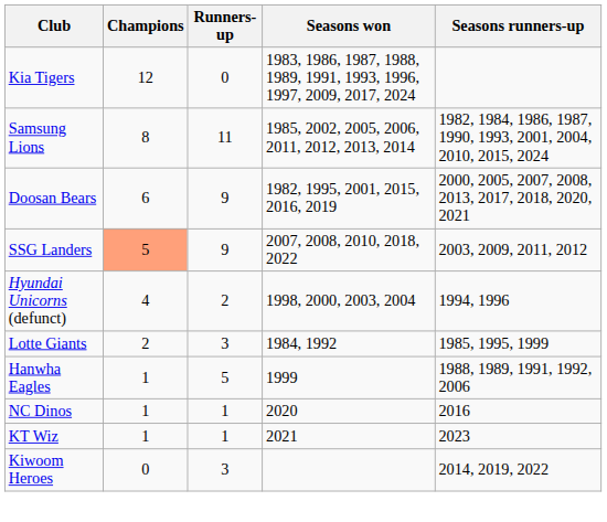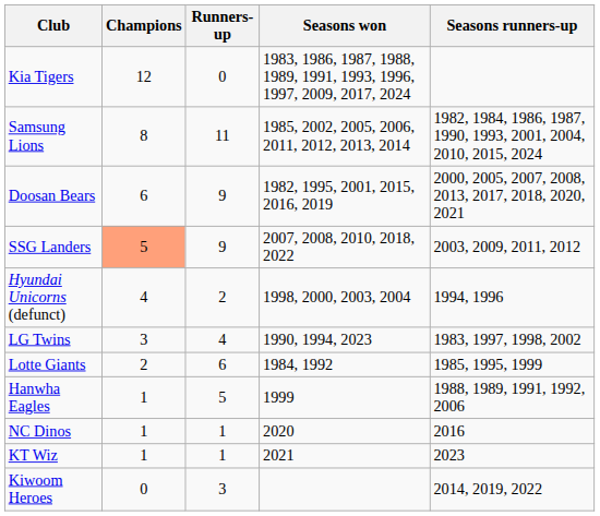+ row: LG Twins | 3 | 4 | 1990, 1994, 2023 | 1983, 1997, 1998, 2002
Lotte Giants | Runners-up: 3 -> 6
